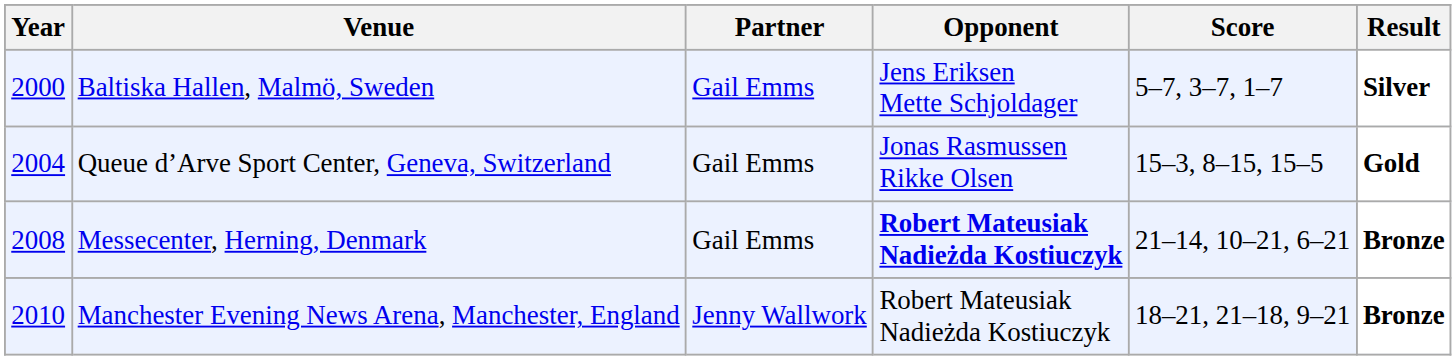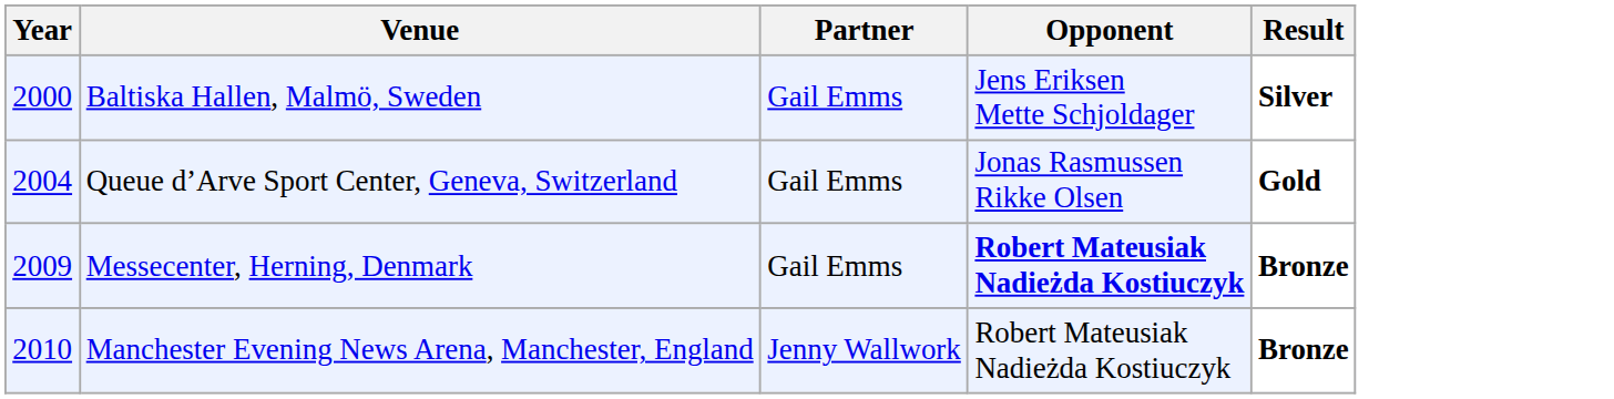- column: Score | 5–7, 3–7, 1–7 | 15–3, 8–15, 15–5 | 21–14, 10–21, 6–21 | 18–21, 21–18, 9–21
Messecenter, Herning, Denmark | Year: 2008 -> 2009
